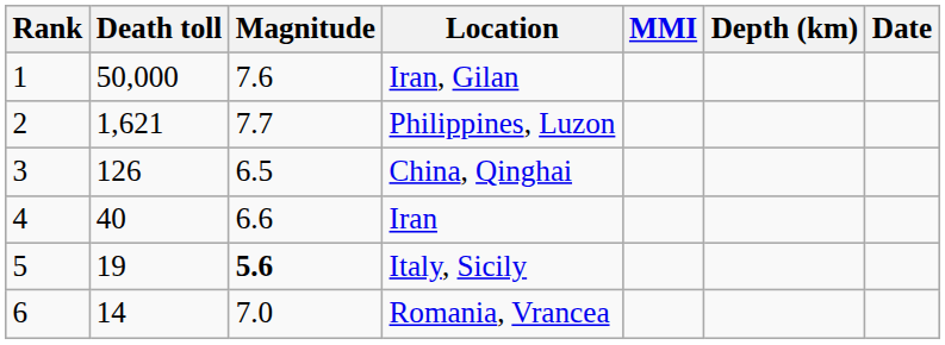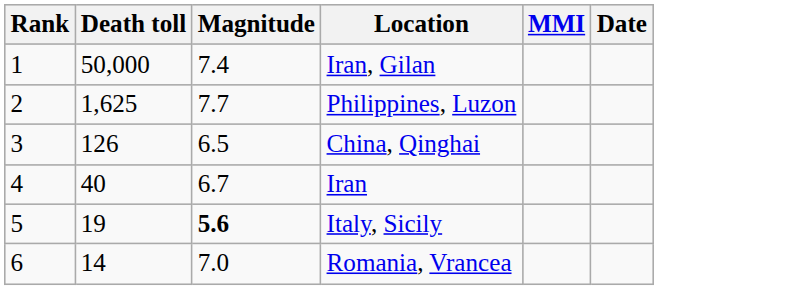- column: Depth (km)
Iran, Gilan | Magnitude: 7.6 -> 7.4
Philippines, Luzon | Death toll: 1,621 -> 1,625
Iran | Magnitude: 6.6 -> 6.7
